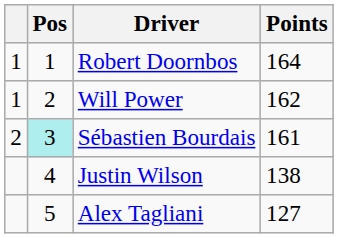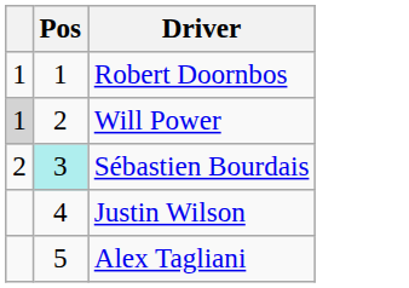- column: Points | 164 | 162 | 161 | 138 | 127
Will Power | column 1: no background -> lightgrey background
